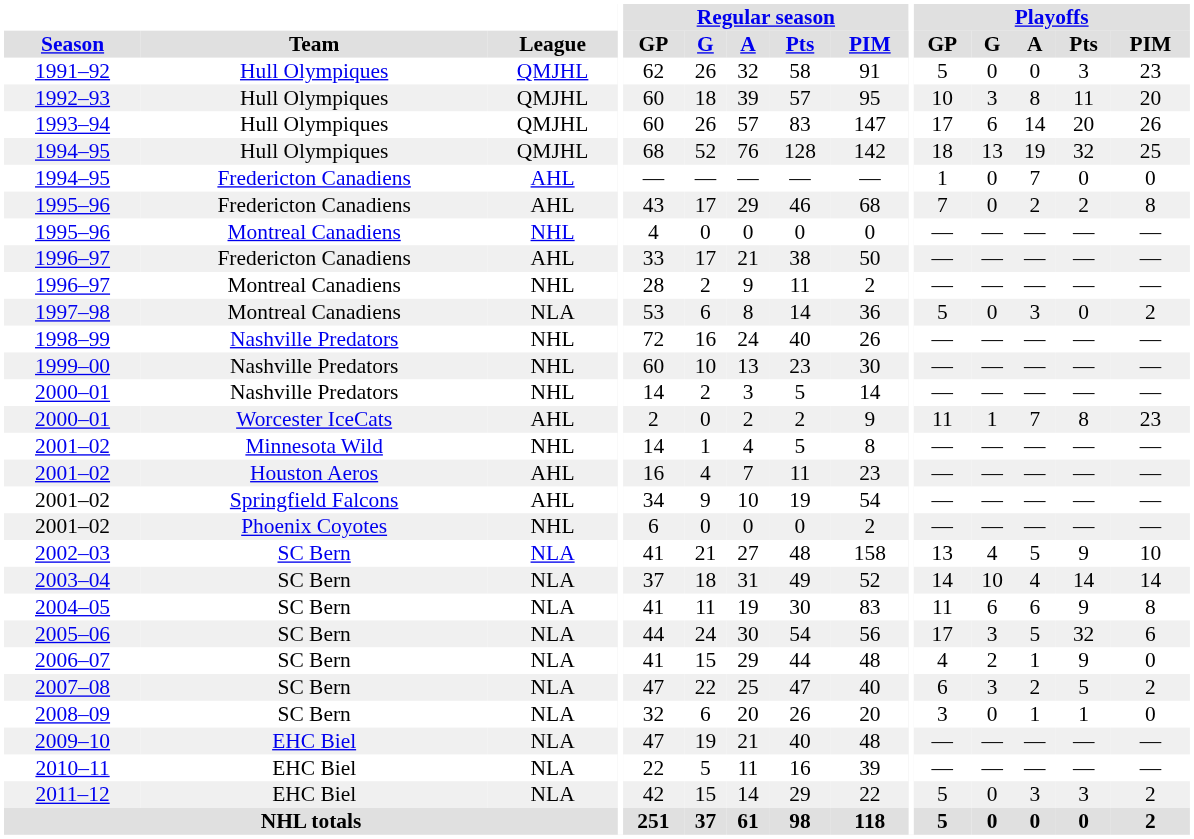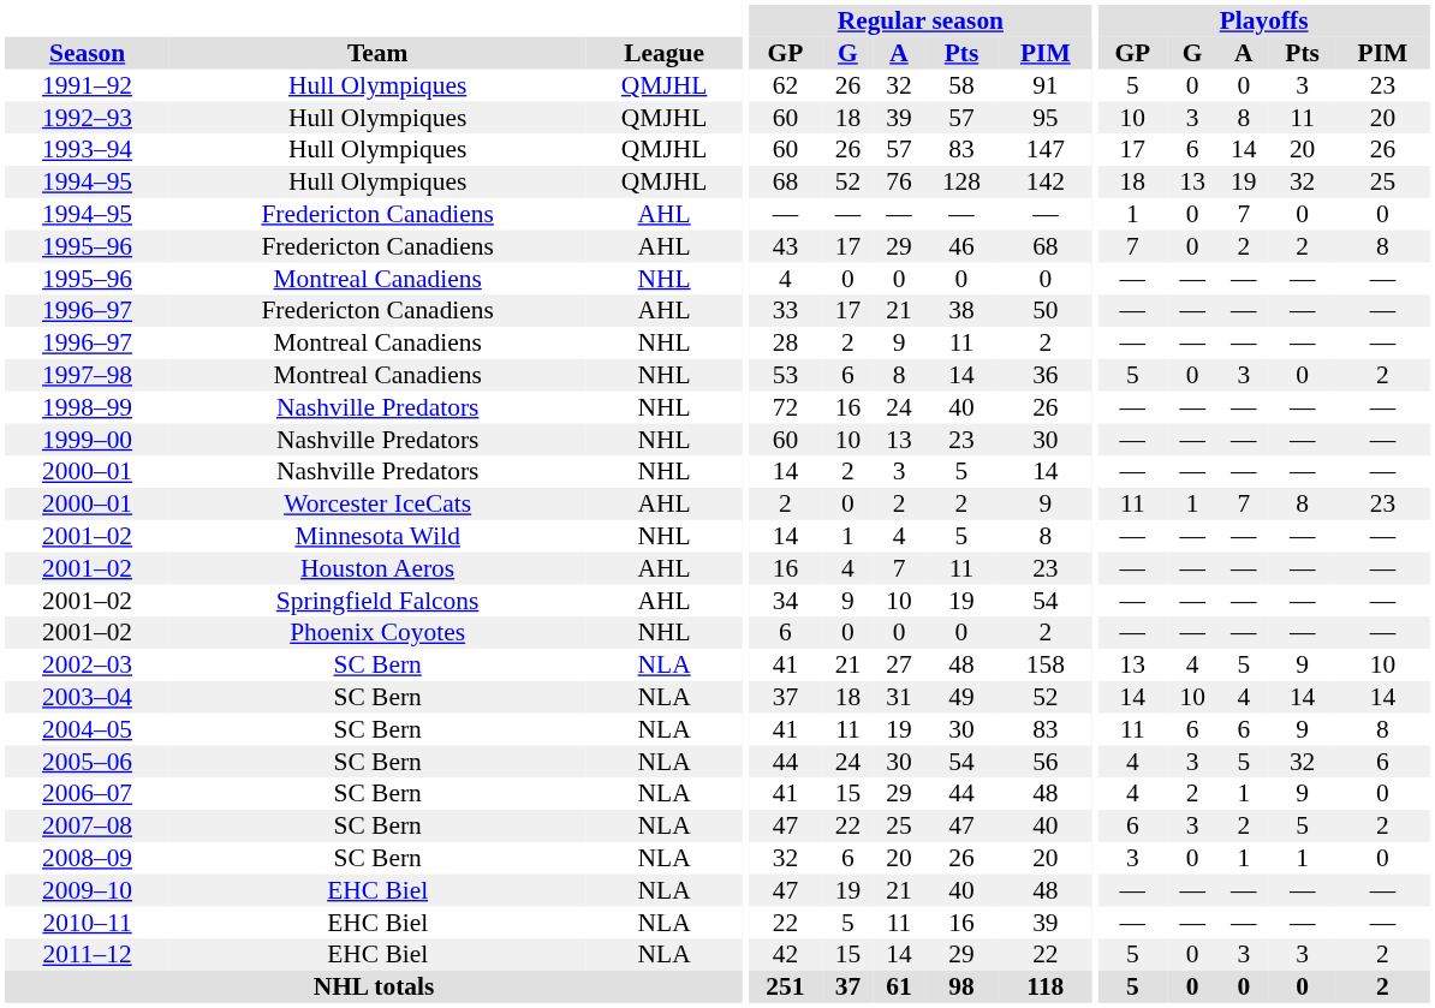1997–98 | League: NLA -> NHL
2005–06 | Playoffs / GP: 17 -> 4
